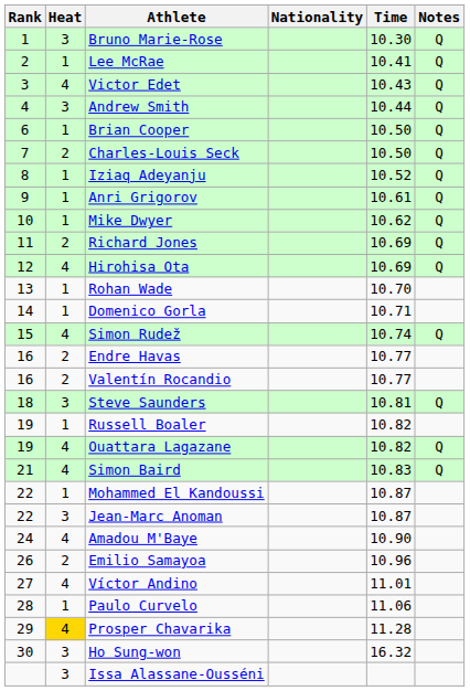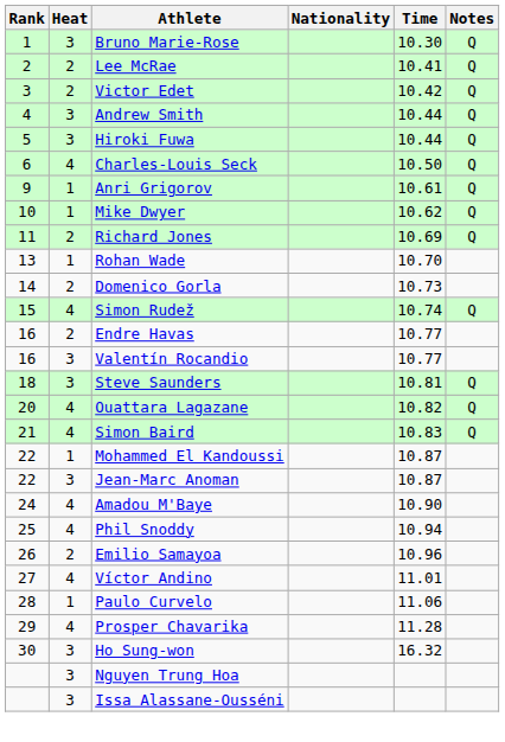Lee McRae | Heat: 1 -> 2
Victor Edet | Heat: 4 -> 2
Victor Edet | Time: 10.43 -> 10.42
+ row: 5 | 3 | Hiroki Fuwa | 10.44 | Q
- row: 6 | 1 | Brian Cooper | 10.50 | Q
Charles-Louis Seck | Rank: 7 -> 6
Charles-Louis Seck | Heat: 2 -> 4
- row: 8 | 1 | Iziaq Adeyanju | 10.52 | Q
- row: 12 | 4 | Hirohisa Ota | 10.69 | Q
Domenico Gorla | Heat: 1 -> 2
Domenico Gorla | Time: 10.71 -> 10.73
Valentín Rocandio | Heat: 2 -> 3
- row: 19 | 1 | Russell Boaler | 10.82
Ouattara Lagazane | Rank: 19 -> 20
+ row: 25 | 4 | Phil Snoddy | 10.94
Prosper Chavarika | Heat: gold background -> no background
+ row: 3 | Nguyen Trung Hoa
